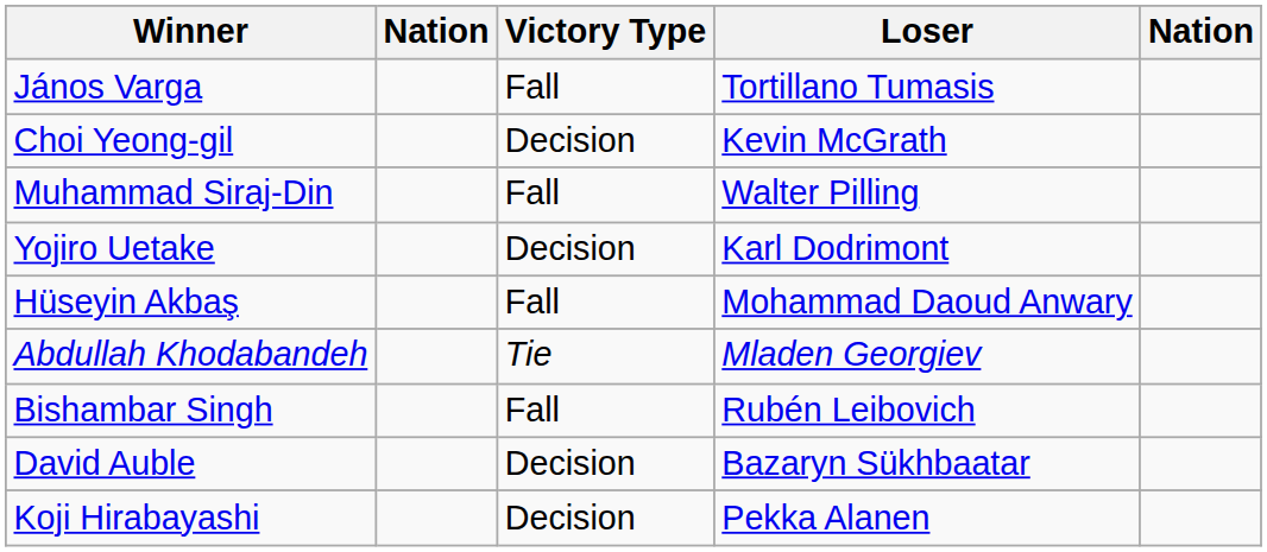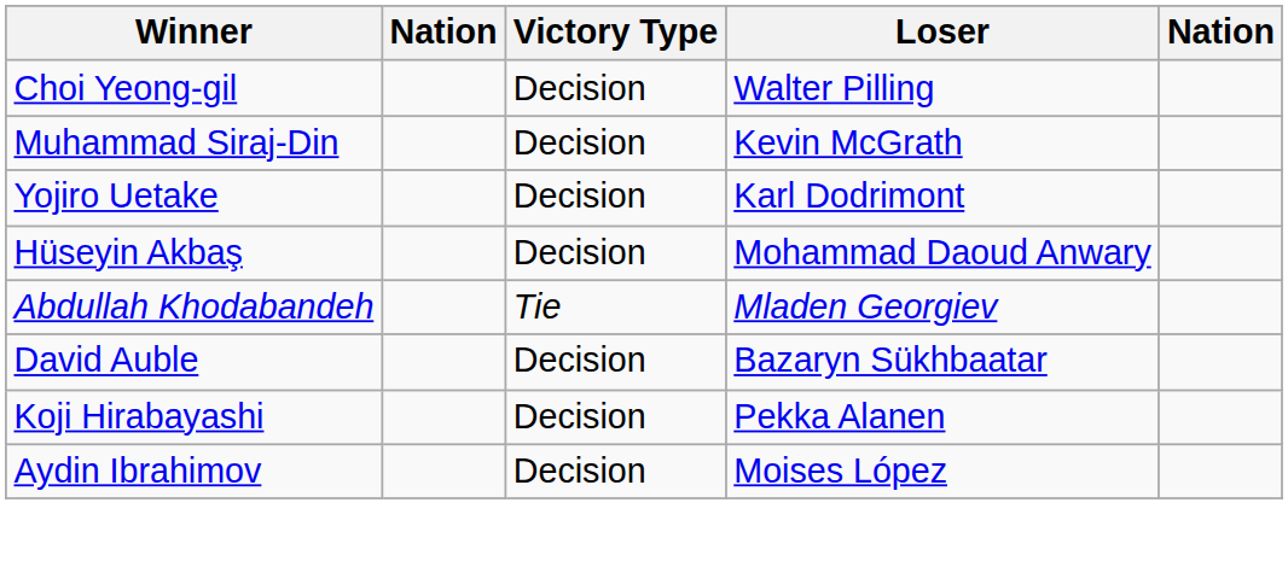- row: János Varga | Fall | Tortillano Tumasis
Choi Yeong-gil | Loser: Kevin McGrath -> Walter Pilling
Muhammad Siraj-Din | Victory Type: Fall -> Decision
Muhammad Siraj-Din | Loser: Walter Pilling -> Kevin McGrath
Hüseyin Akbaş | Victory Type: Fall -> Decision
- row: Bishambar Singh | Fall | Rubén Leibovich
+ row: Aydin Ibrahimov | Decision | Moises López
